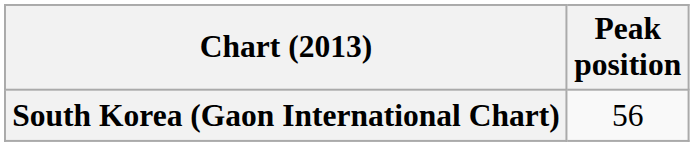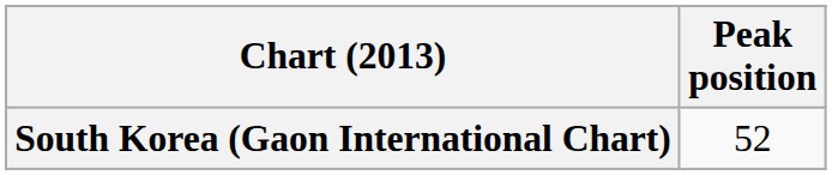South Korea (Gaon International Chart) | Peak position: 56 -> 52
